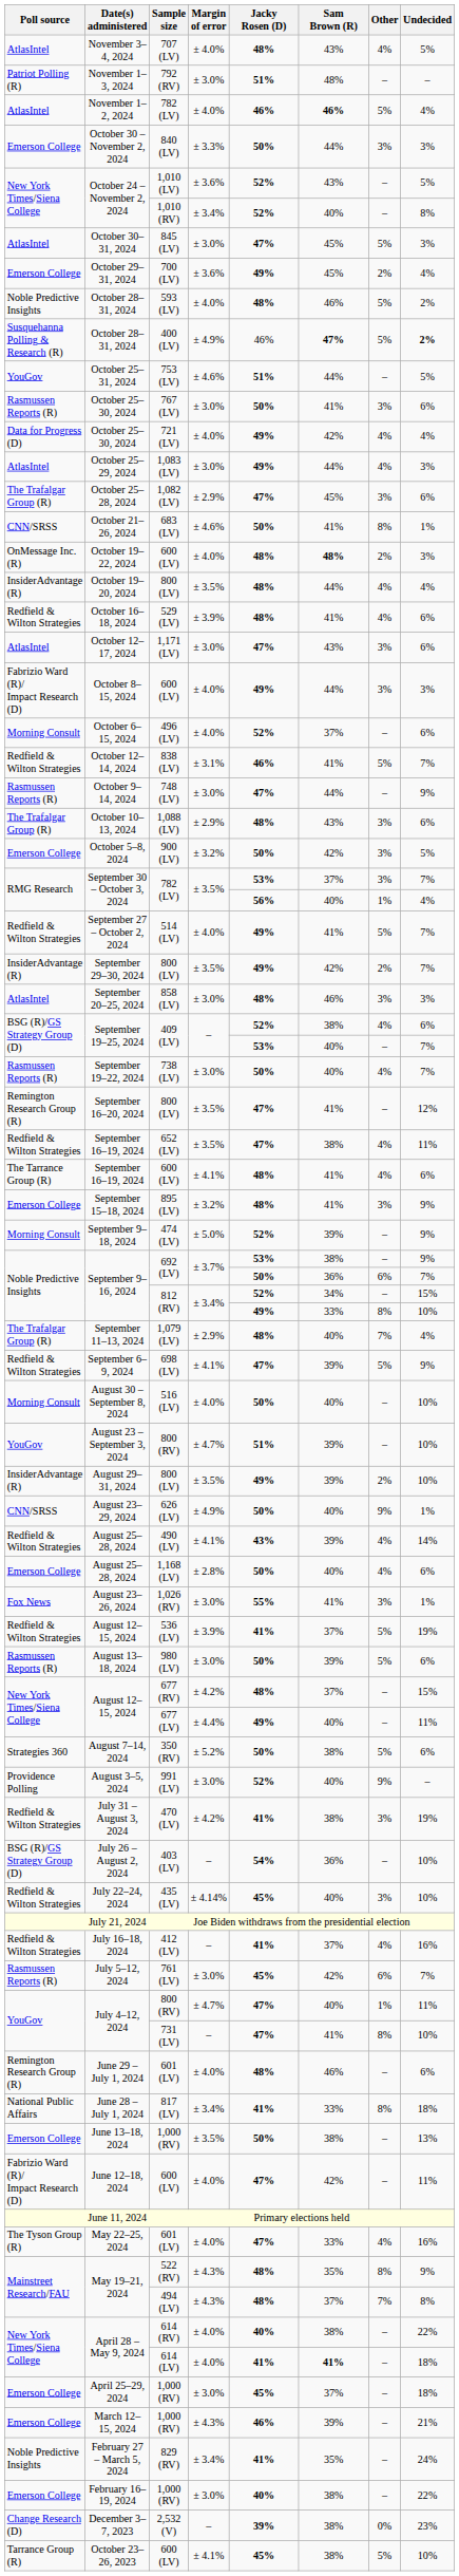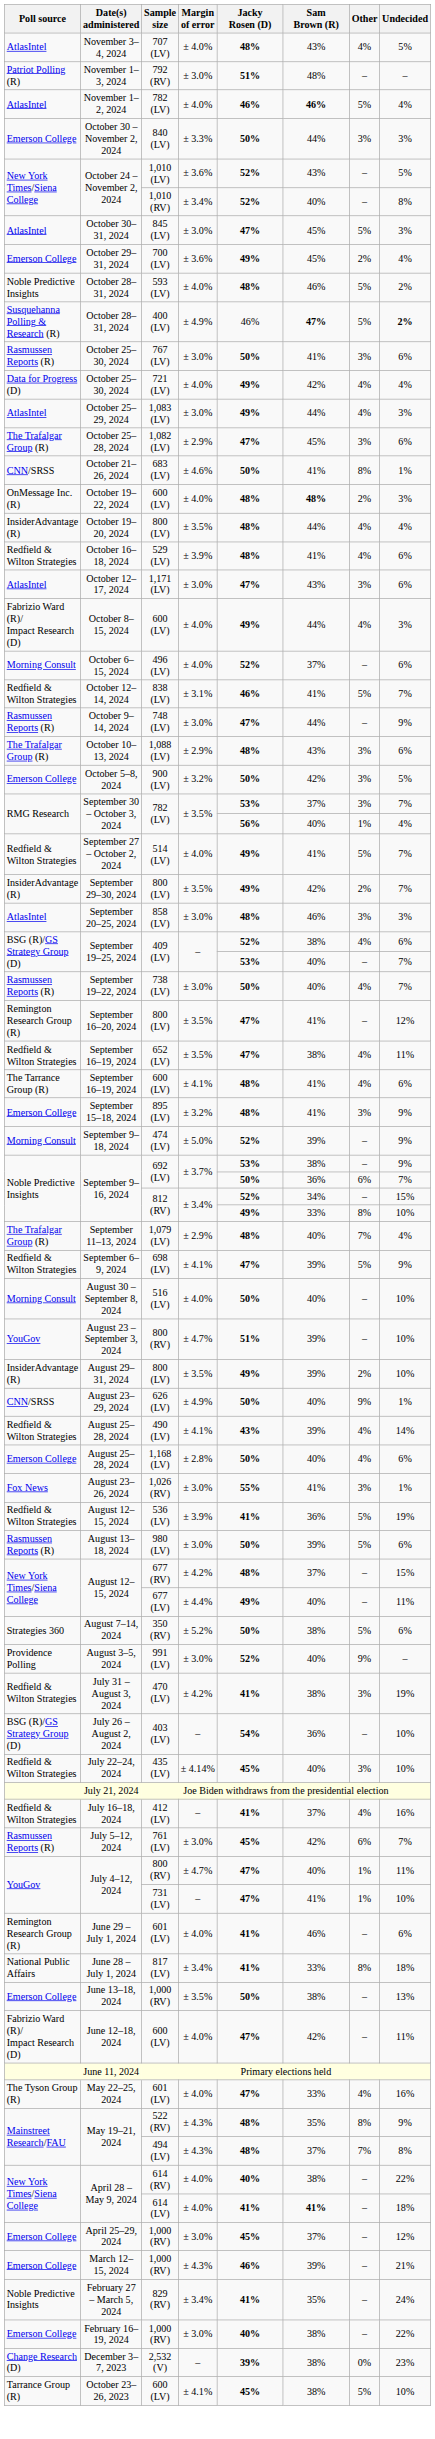- row: YouGov | October 25–31, 2024 | 753 (LV) | ± 4.6% | 51% | 44% | – | 5%
October 8–15, 2024 | Other: 3% -> 4%
August 12–15, 2024 / 536 (LV) | Sam Brown (R): 37% -> 36%
July 4–12, 2024 / 731 (LV) | Other: 8% -> 1%
June 29 – July 1, 2024 | Jacky Rosen (D): 48% -> 41%
April 25–29, 2024 | Undecided: 18% -> 12%
